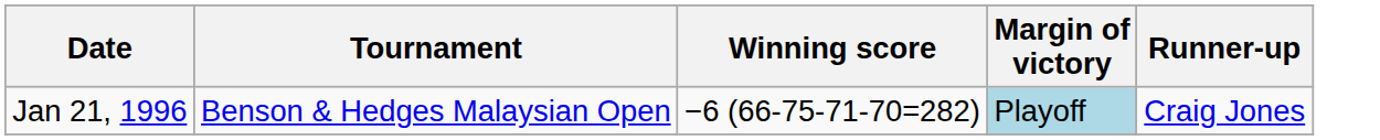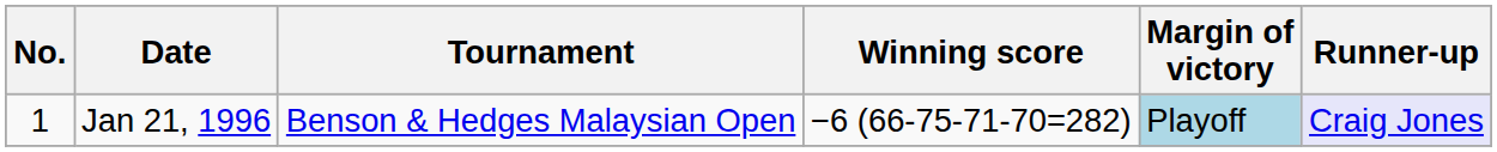+ column: No. | 1
Jan 21, 1996 | Runner-up: no background -> lavender background
